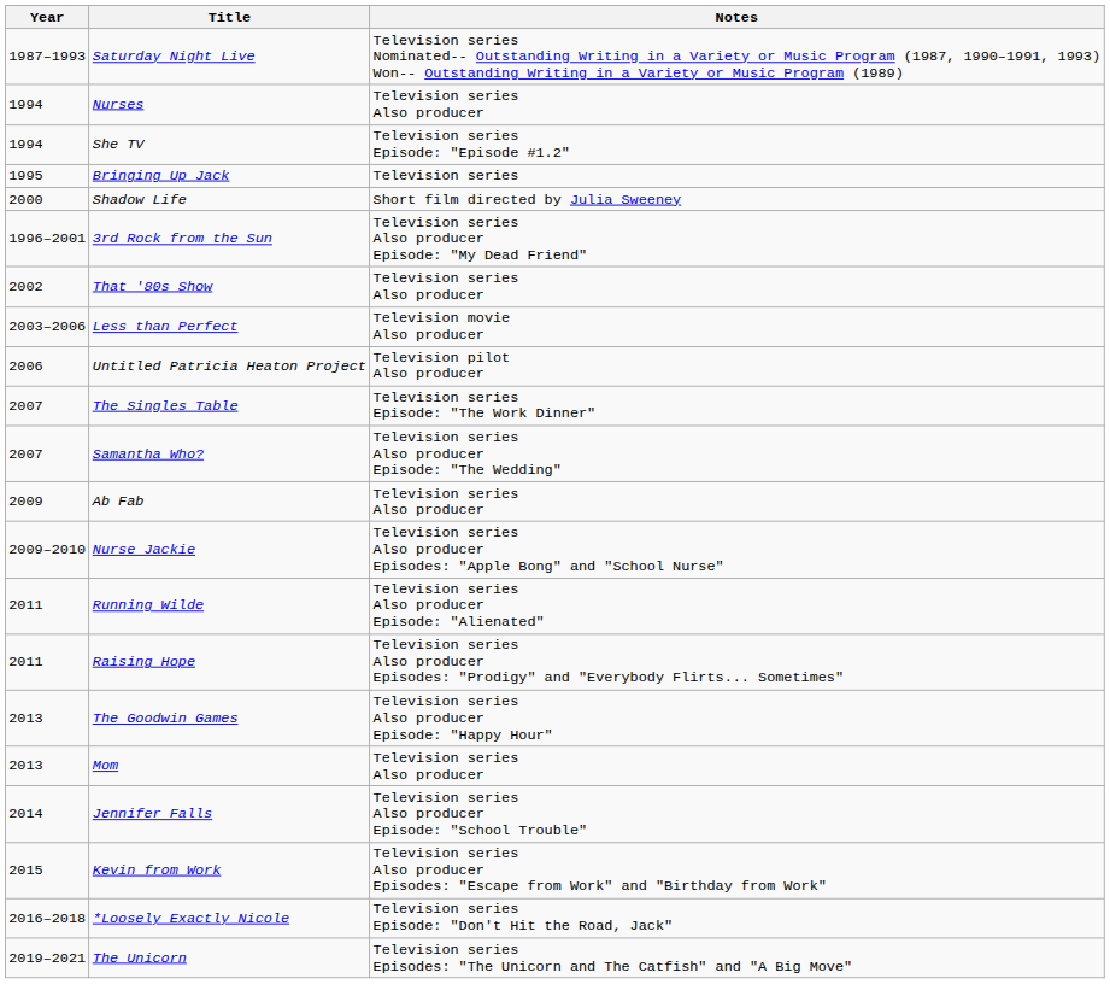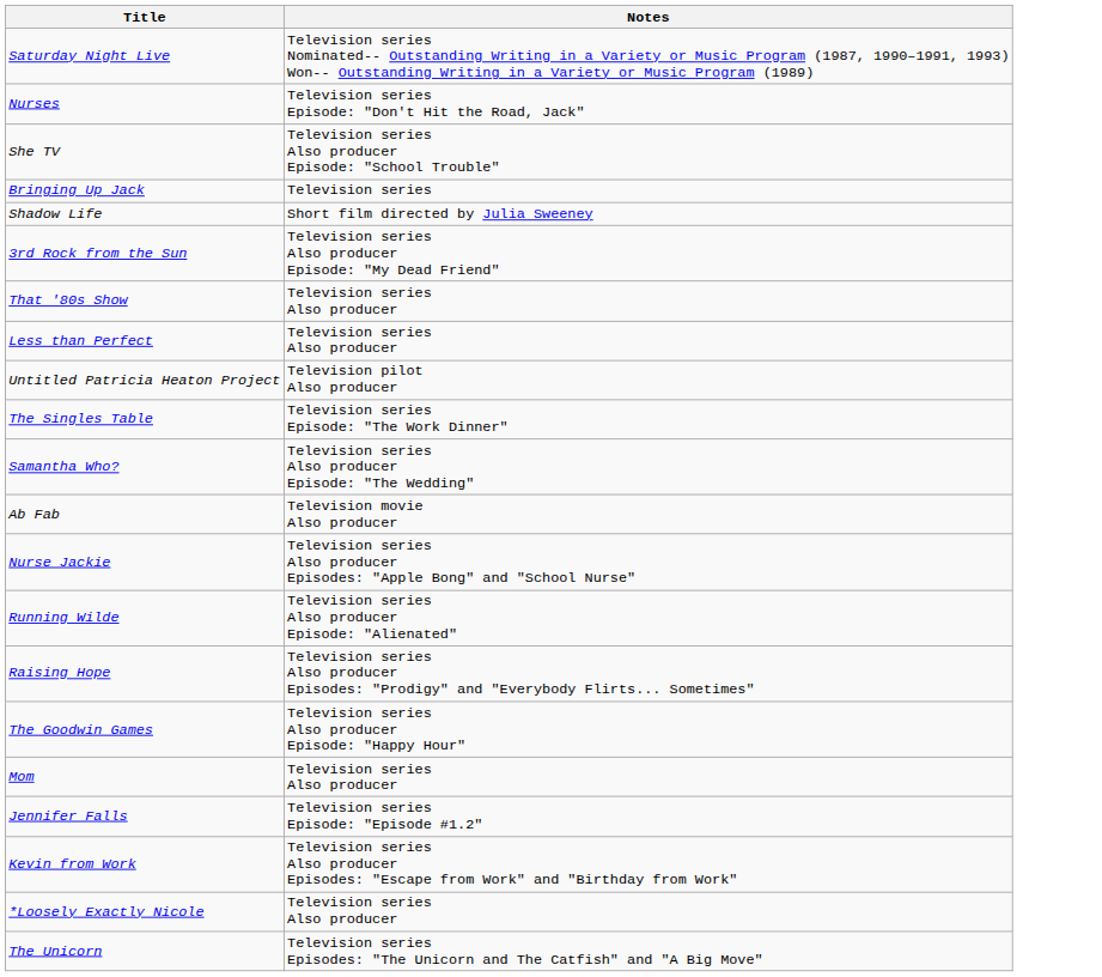- column: Year | 1987–1993 | 1994 | 1994 | 1995 | 2000 | 1996–2001 | 2002 | 2003–2006 | 2006 | 2007 | 2007 | 2009 | 2009–2010 | 2011 | 2011 | 2013 | 2013 | 2014 | 2015 | 2016–2018 | 2019–2021
Nurses | Notes: Television series Also producer -> Television series Episode: "Don't Hit the Road, Jack"
She TV | Notes: Television series Episode: "Episode #1.2" -> Television series Also producer Episode: "School Trouble"
Less than Perfect | Notes: Television movie Also producer -> Television series Also producer
Ab Fab | Notes: Television series Also producer -> Television movie Also producer
Jennifer Falls | Notes: Television series Also producer Episode: "School Trouble" -> Television series Episode: "Episode #1.2"
*Loosely Exactly Nicole | Notes: Television series Episode: "Don't Hit the Road, Jack" -> Television series Also producer
